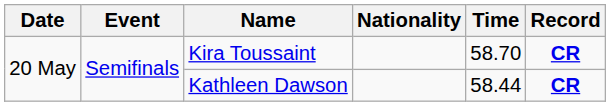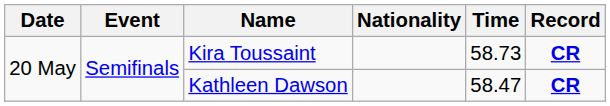Kira Toussaint | Time: 58.70 -> 58.73
Kathleen Dawson | Time: 58.44 -> 58.47
